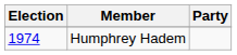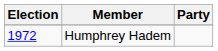Humphrey Hadem | Election: 1974 -> 1972
